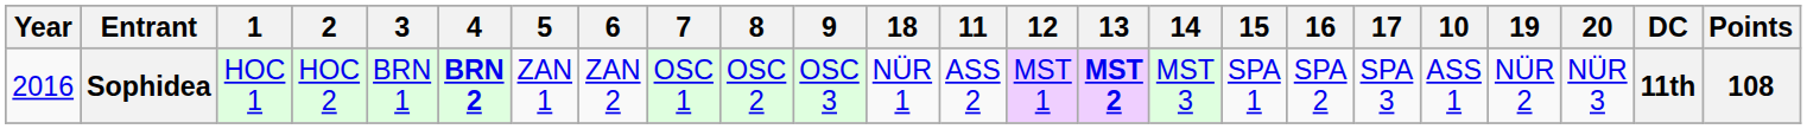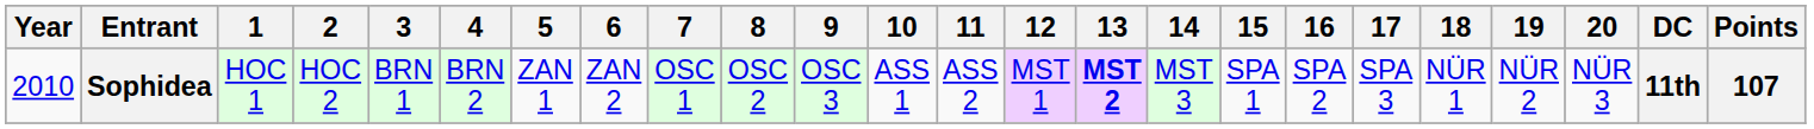columns swapped: 10 <-> 18
Sophidea | Year: 2016 -> 2010
Sophidea | 4: bold -> normal
Sophidea | Points: 108 -> 107
